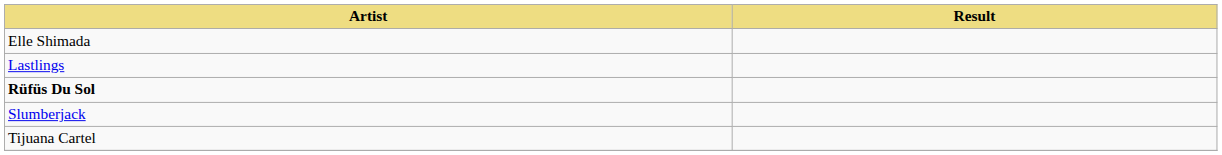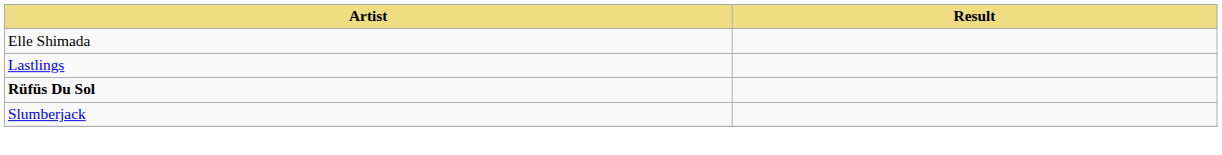- row: Tijuana Cartel
